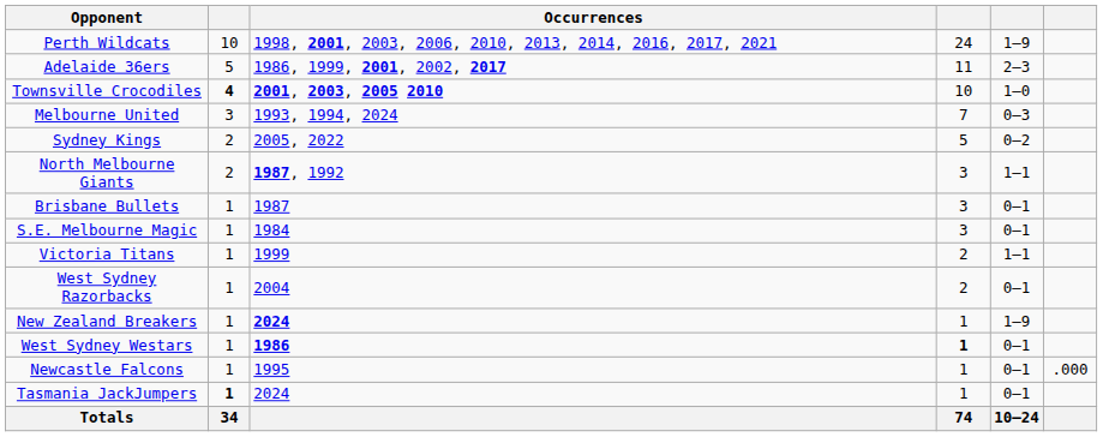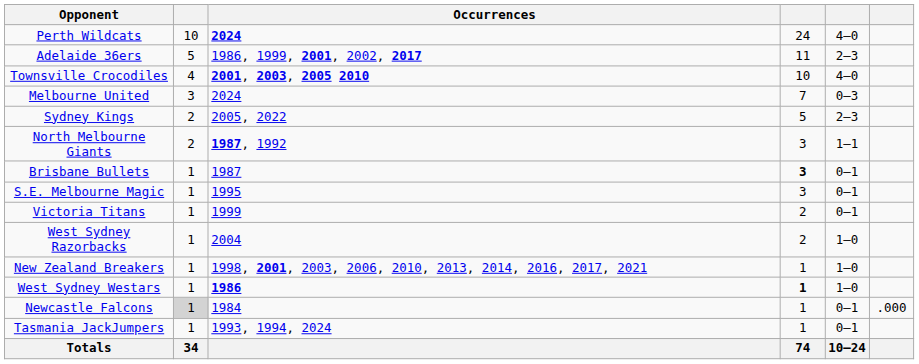Perth Wildcats | Occurrences: 1998, 2001, 2003, 2006, 2010, 2013, 2014, 2016, 2017, 2021 -> 2024
Perth Wildcats | column 5: 1–9 -> 4–0
Townsville Crocodiles | column 2: bold -> normal
Townsville Crocodiles | column 5: 1–0 -> 4–0
Melbourne United | Occurrences: 1993, 1994, 2024 -> 2024
Sydney Kings | column 5: 0–2 -> 2–3
Brisbane Bullets | column 4: normal -> bold
S.E. Melbourne Magic | Occurrences: 1984 -> 1995
Victoria Titans | column 5: 1–1 -> 0–1
West Sydney Razorbacks | column 5: 0–1 -> 1–0
New Zealand Breakers | Occurrences: 2024 -> 1998, 2001, 2003, 2006, 2010, 2013, 2014, 2016, 2017, 2021
New Zealand Breakers | column 5: 1–9 -> 1–0
West Sydney Westars | column 5: 0–1 -> 1–0
Newcastle Falcons | column 2: no background -> lightgrey background
Newcastle Falcons | Occurrences: 1995 -> 1984
Tasmania JackJumpers | column 2: bold -> normal
Tasmania JackJumpers | Occurrences: 2024 -> 1993, 1994, 2024
